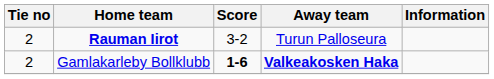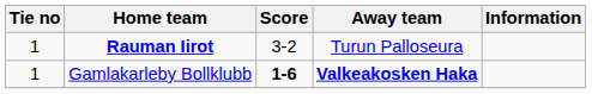Rauman Iirot | Tie no: 2 -> 1
Gamlakarleby Bollklubb | Tie no: 2 -> 1
